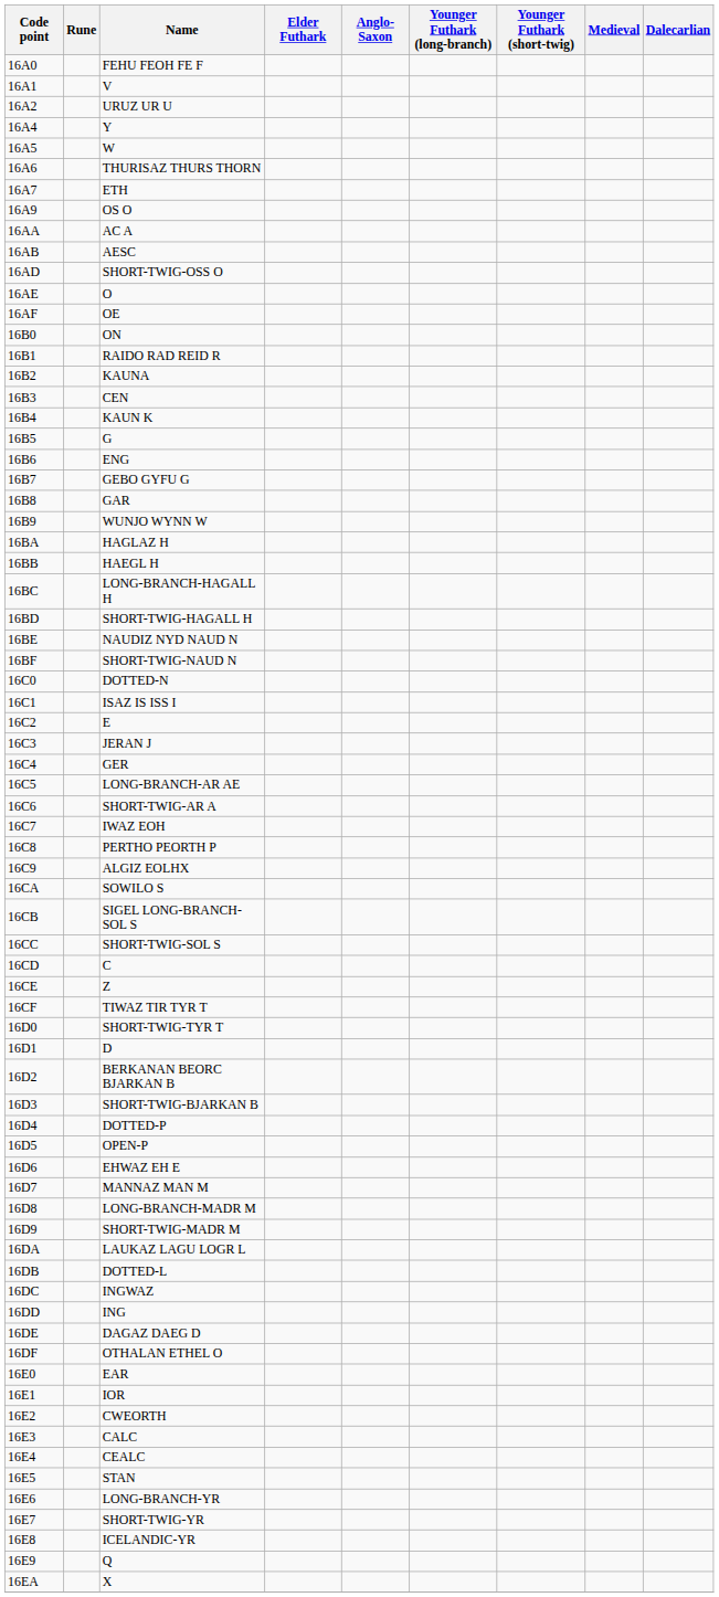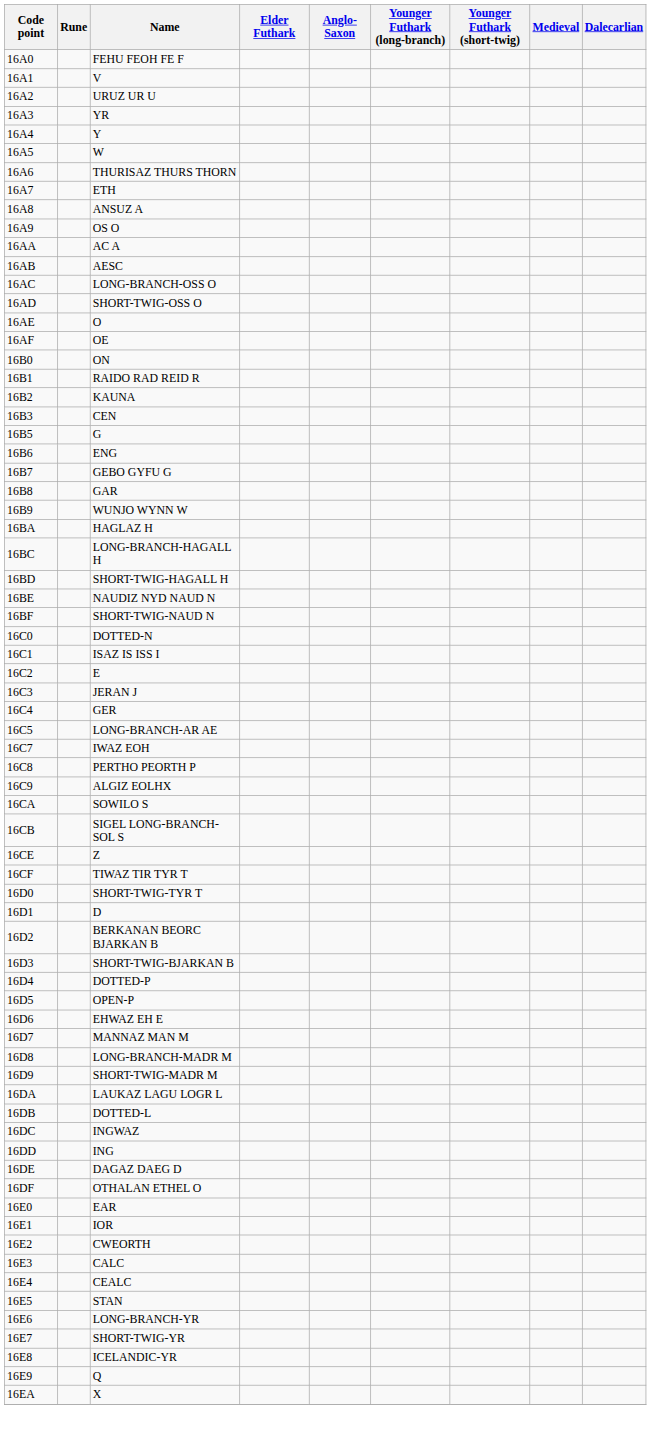+ row: 16A3 | YR
+ row: 16A8 | ANSUZ A
+ row: 16AC | LONG-BRANCH-OSS O
- row: 16B4 | KAUN K
- row: 16BB | HAEGL H
- row: 16C6 | SHORT-TWIG-AR A
- row: 16CC | SHORT-TWIG-SOL S
- row: 16CD | C
